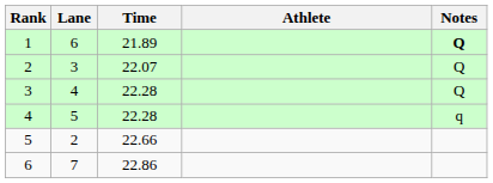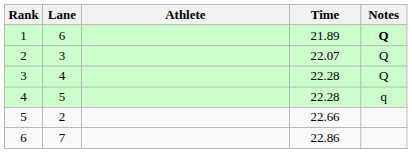columns swapped: Athlete <-> Time
